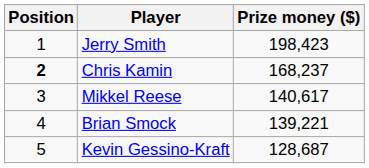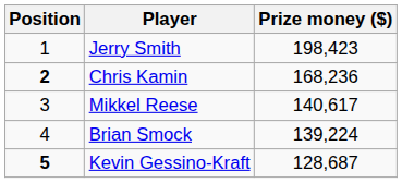Chris Kamin | Prize money ($): 168,237 -> 168,236
Brian Smock | Prize money ($): 139,221 -> 139,224
Kevin Gessino-Kraft | Position: normal -> bold
